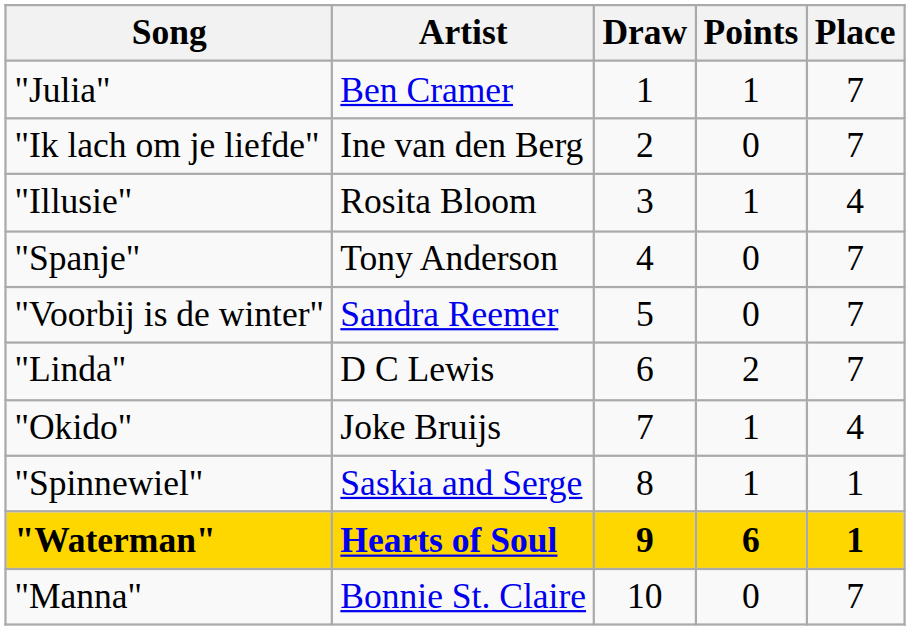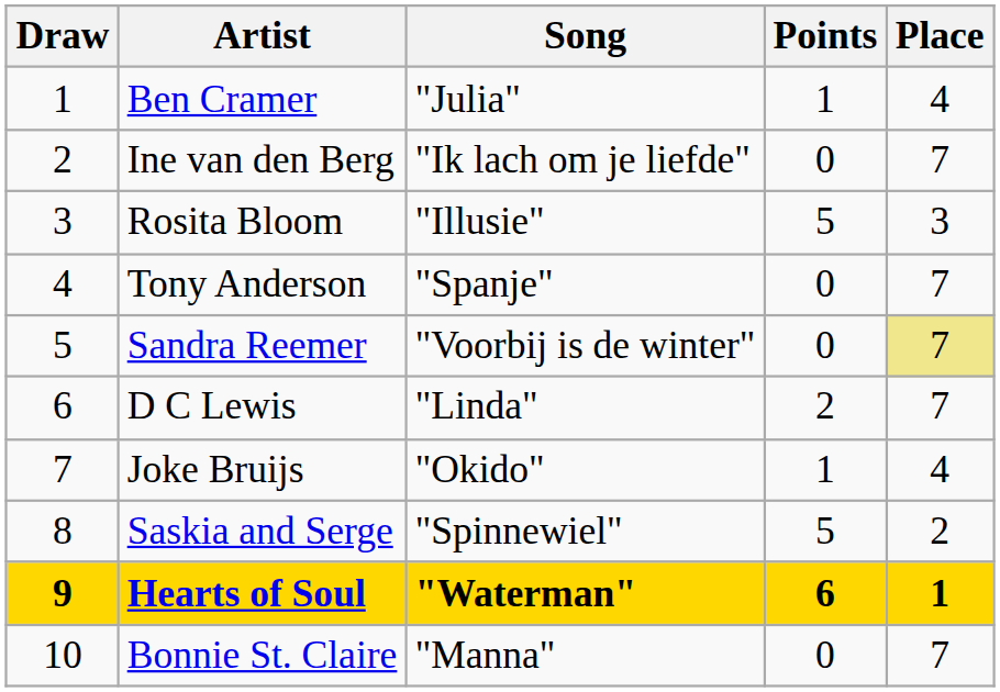columns swapped: Draw <-> Song
Ben Cramer | Place: 7 -> 4
Rosita Bloom | Points: 1 -> 5
Rosita Bloom | Place: 4 -> 3
Sandra Reemer | Place: no background -> khaki background
Saskia and Serge | Points: 1 -> 5
Saskia and Serge | Place: 1 -> 2
